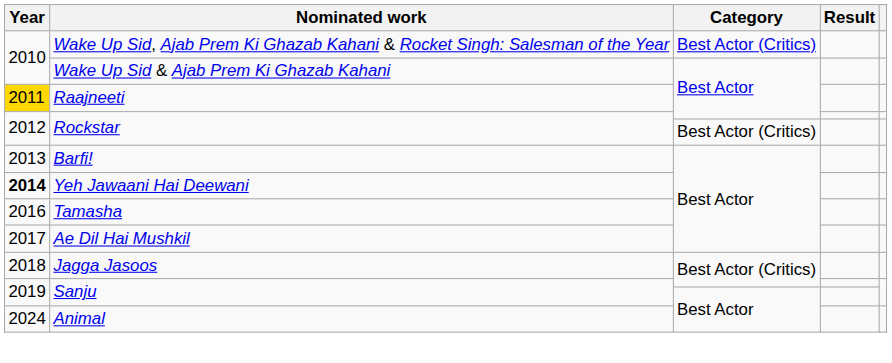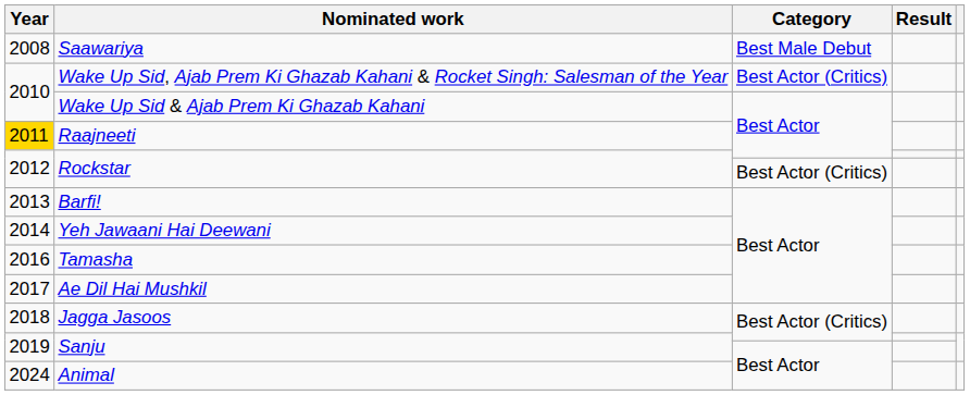+ row: 2008 | Saawariya | Best Male Debut
Yeh Jawaani Hai Deewani | Year: bold -> normal
